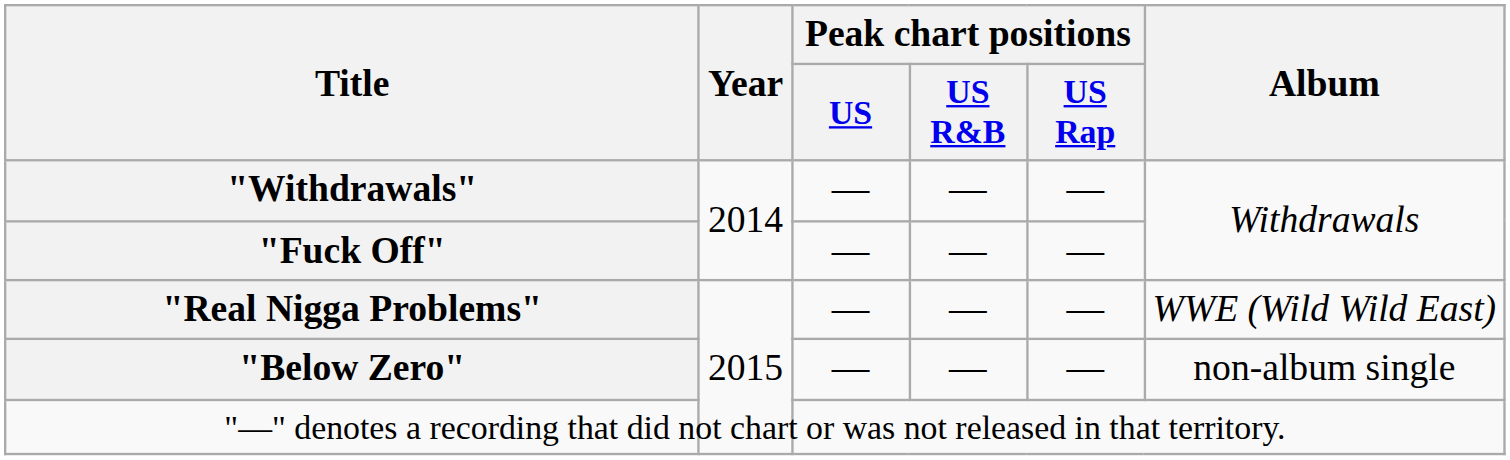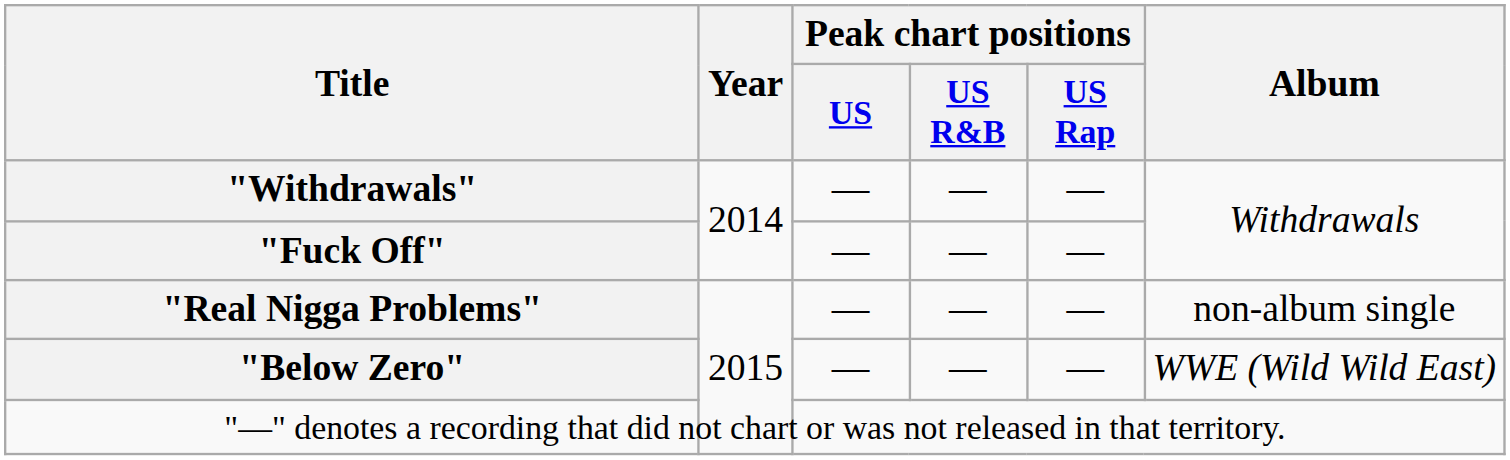"Real Nigga Problems" | Album: WWE (Wild Wild East) -> non-album single
"Below Zero" | Album: non-album single -> WWE (Wild Wild East)
